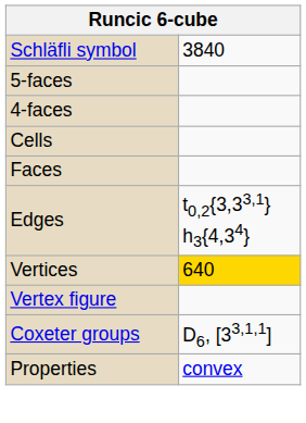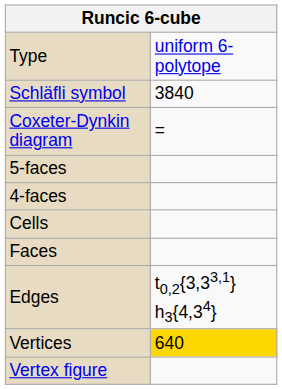+ row: Type | uniform 6-polytope
+ row: Coxeter-Dynkin diagram | =
- row: Coxeter groups | D6, [33,1,1]
- row: Properties | convex
